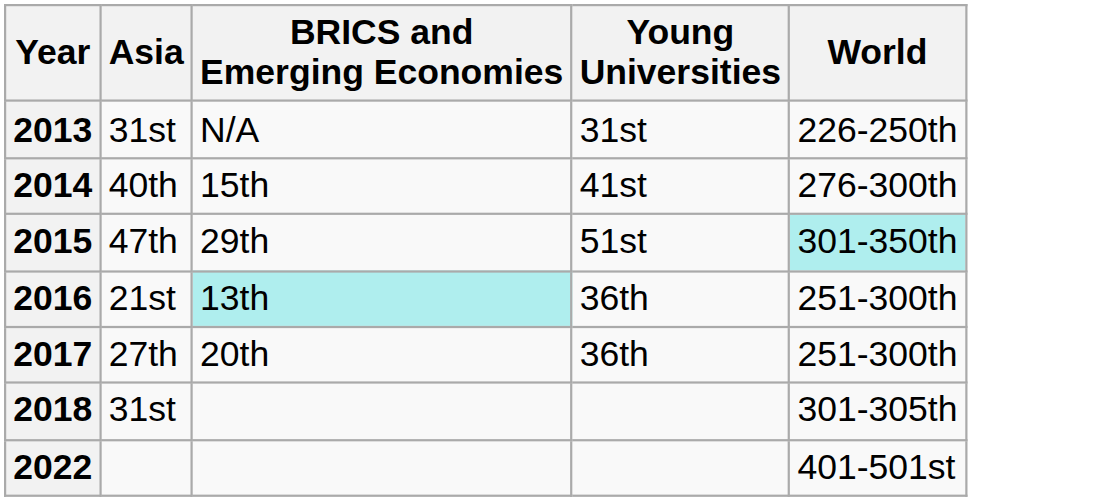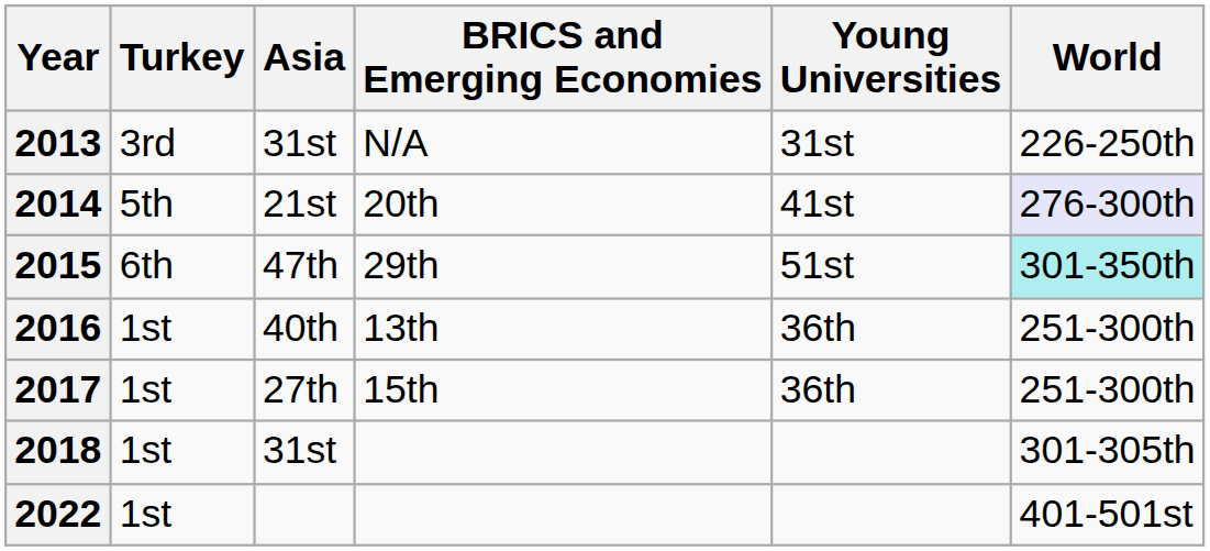+ column: Turkey | 3rd | 5th | 6th | 1st | 1st | 1st | 1st
2014 | Asia: 40th -> 21st
2014 | BRICS and Emerging Economies: 15th -> 20th
2014 | World: no background -> lavender background
2016 | Asia: 21st -> 40th
2016 | BRICS and Emerging Economies: paleturquoise background -> no background
2017 | BRICS and Emerging Economies: 20th -> 15th
